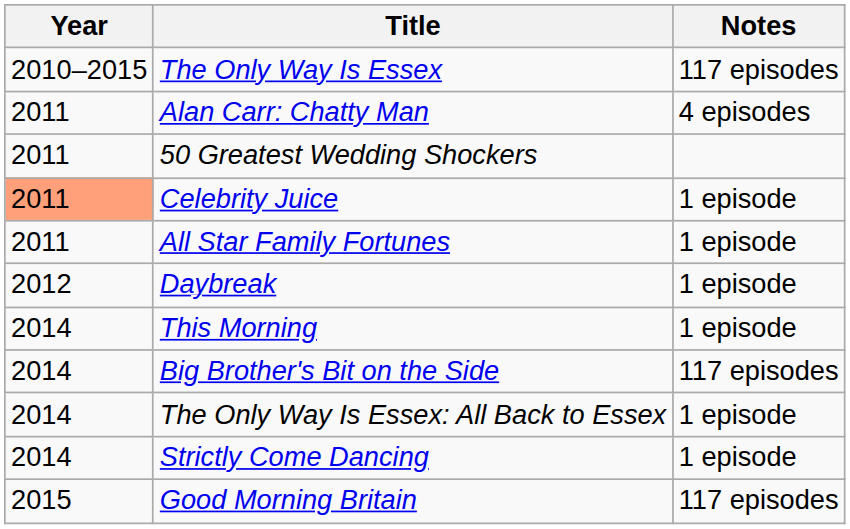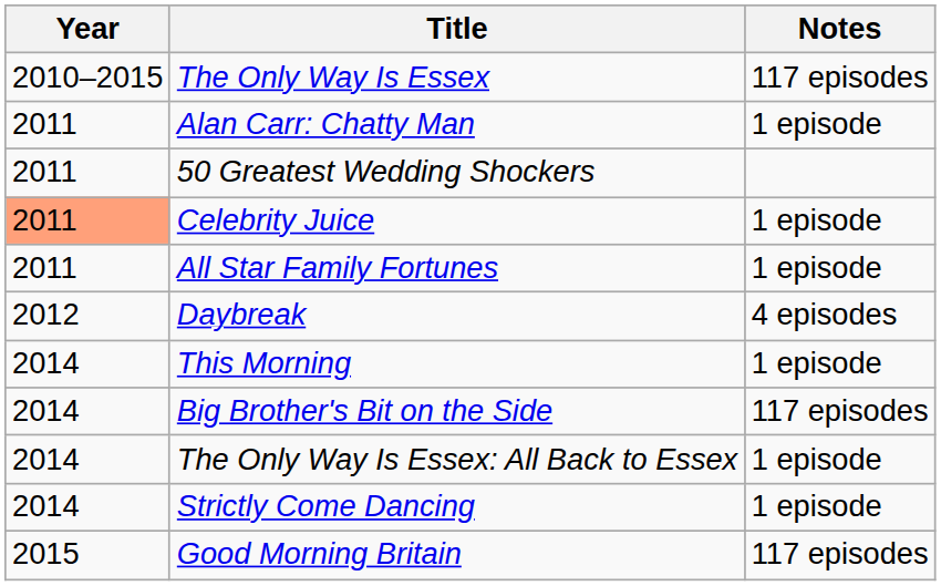Alan Carr: Chatty Man | Notes: 4 episodes -> 1 episode
Daybreak | Notes: 1 episode -> 4 episodes
